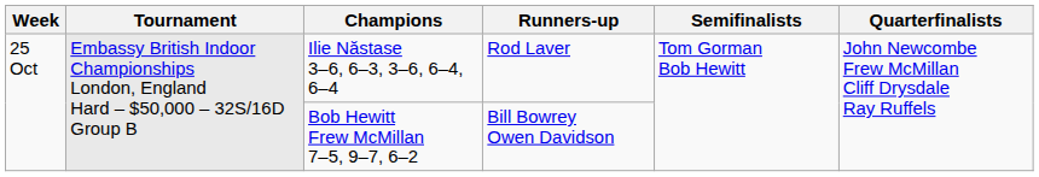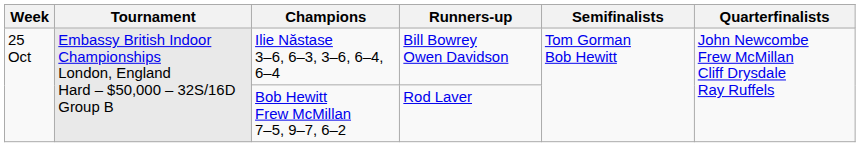Ilie Năstase 3–6, 6–3, 3–6, 6–4, 6–4 | Runners-up: Rod Laver -> Bill Bowrey Owen Davidson
Bob Hewitt Frew McMillan 7–5, 9–7, 6–2 | Runners-up: Bill Bowrey Owen Davidson -> Rod Laver
